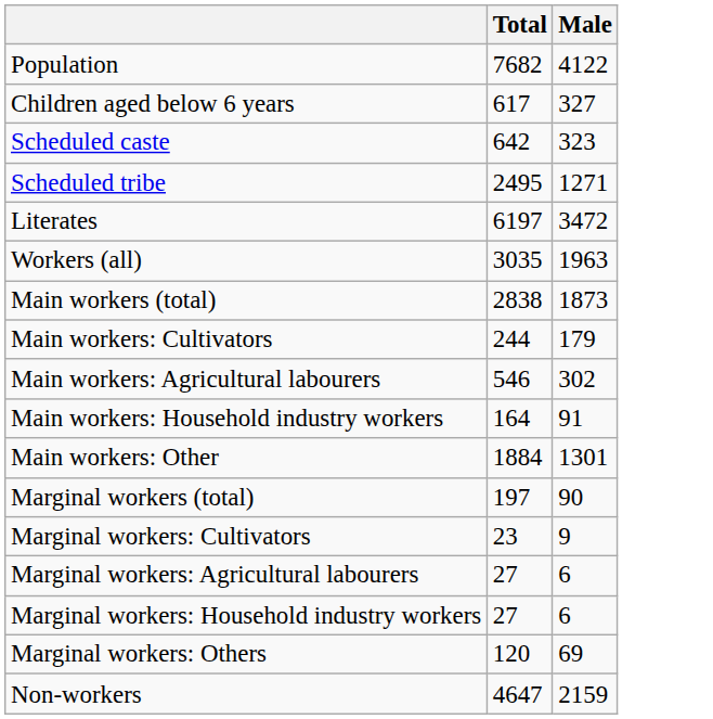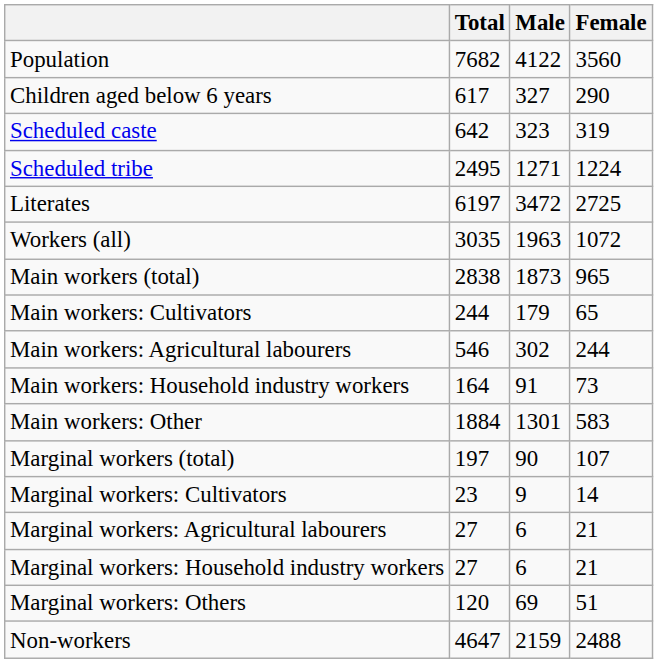+ column: Female | 3560 | 290 | 319 | 1224 | 2725 | 1072 | 965 | 65 | 244 | 73 | 583 | 107 | 14 | 21 | 21 | 51 | 2488
